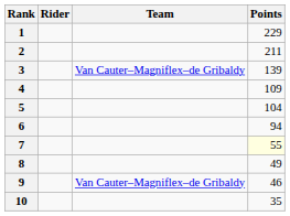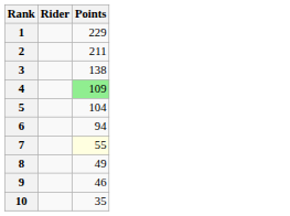- column: Team | Van Cauter–Magniflex–de Gribaldy | Van Cauter–Magniflex–de Gribaldy
3 | Points: 139 -> 138
4 | Points: no background -> lightgreen background
